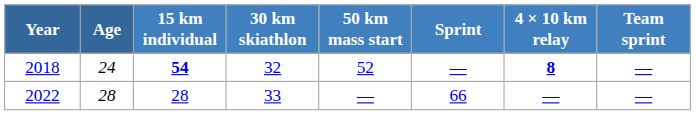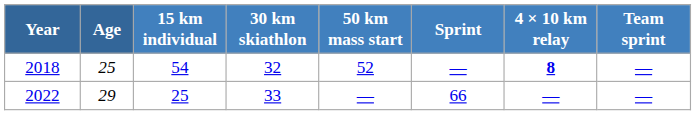2018 | Age: 24 -> 25
2018 | 15 km individual: bold -> normal
2022 | Age: 28 -> 29
2022 | 15 km individual: 28 -> 25
